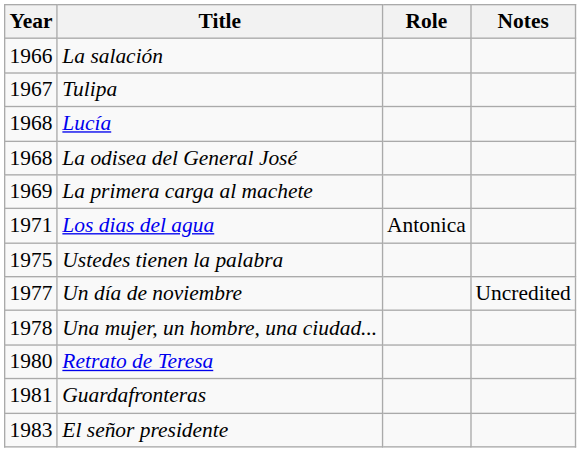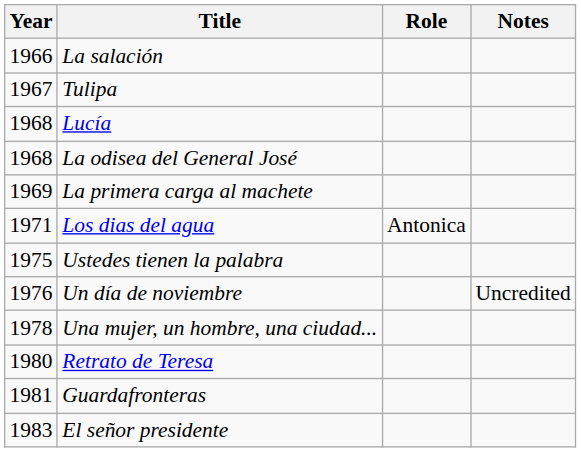Un día de noviembre | Year: 1977 -> 1976
